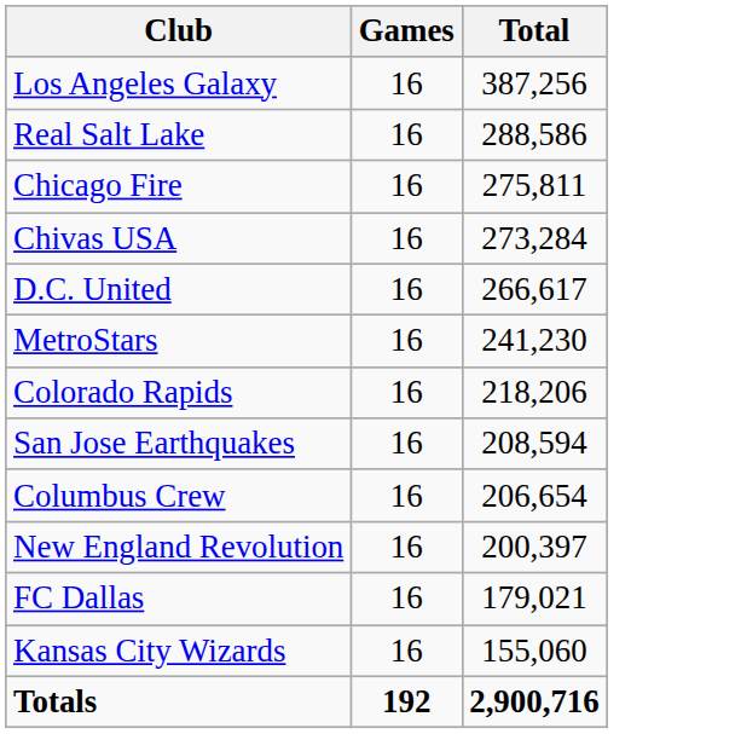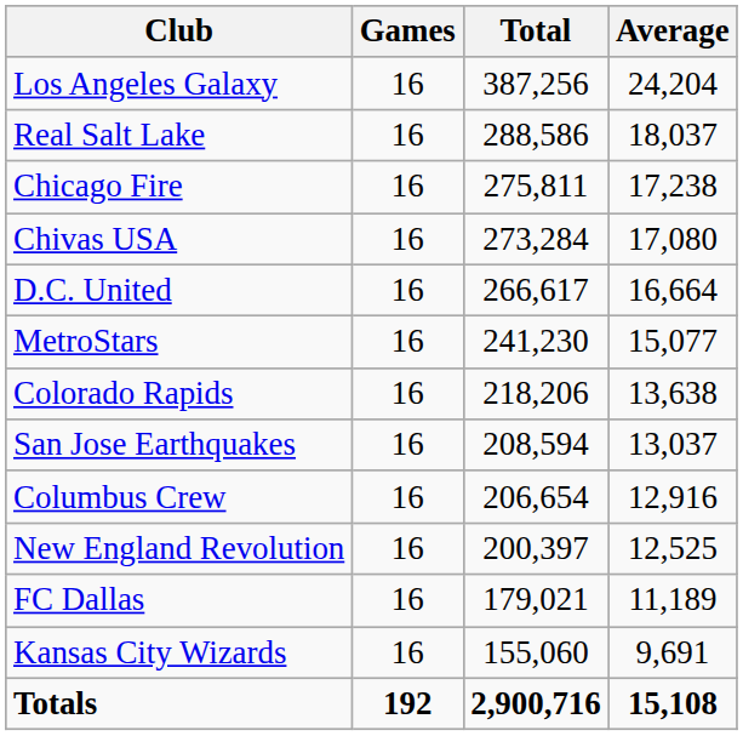+ column: Average | 24,204 | 18,037 | 17,238 | 17,080 | 16,664 | 15,077 | 13,638 | 13,037 | 12,916 | 12,525 | 11,189 | 9,691 | 15,108
